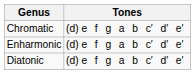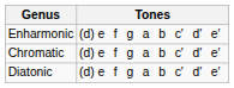rows swapped: Enharmonic <-> Chromatic
